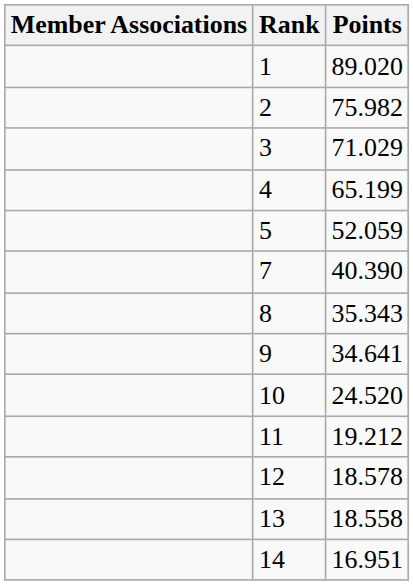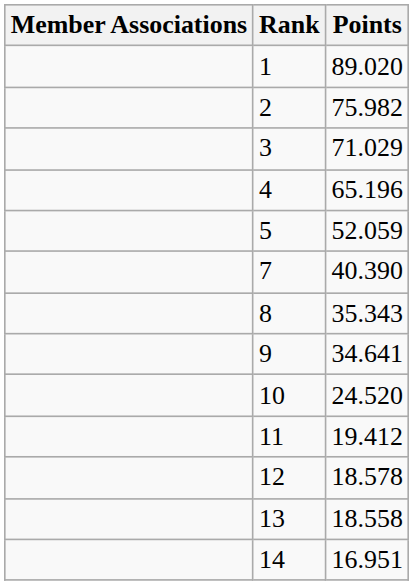4 | Points: 65.199 -> 65.196
11 | Points: 19.212 -> 19.412
